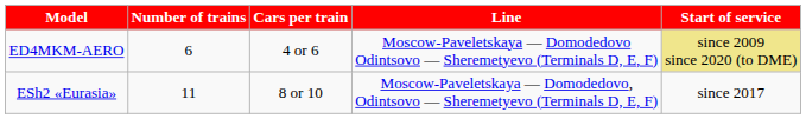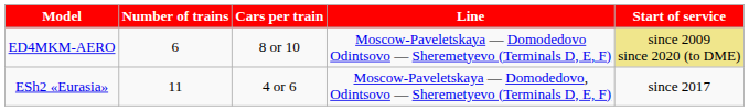ED4MKM-AERO | Cars per train: 4 or 6 -> 8 or 10
ESh2 «Eurasia» | Cars per train: 8 or 10 -> 4 or 6
